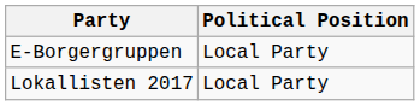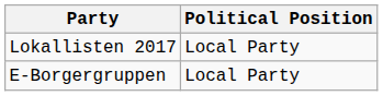rows swapped: E-Borgergruppen <-> Lokallisten 2017
